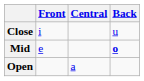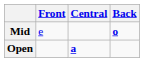- row: Close | i | u
Open | Central: normal -> bold
